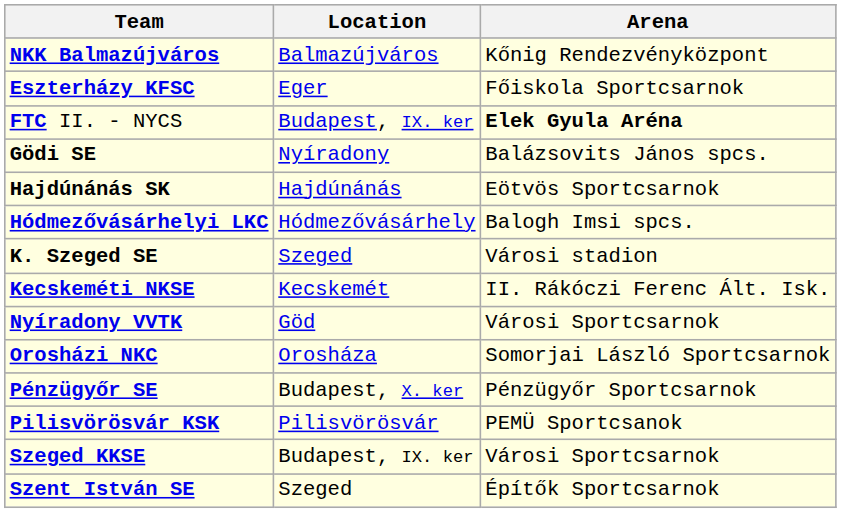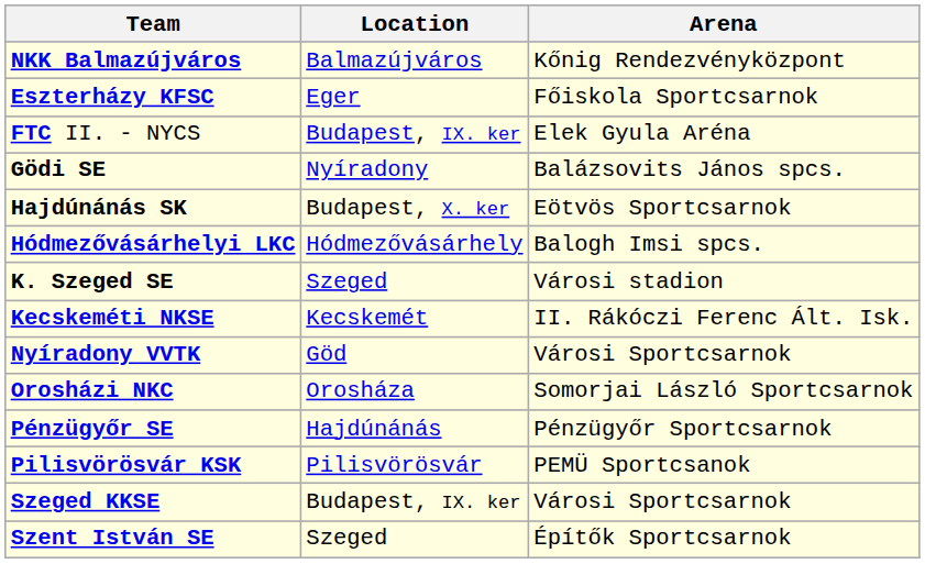FTC II. - NYCS | Arena: bold -> normal
Hajdúnánás SK | Location: Hajdúnánás -> Budapest, X. ker
Pénzügyőr SE | Location: Budapest, X. ker -> Hajdúnánás
